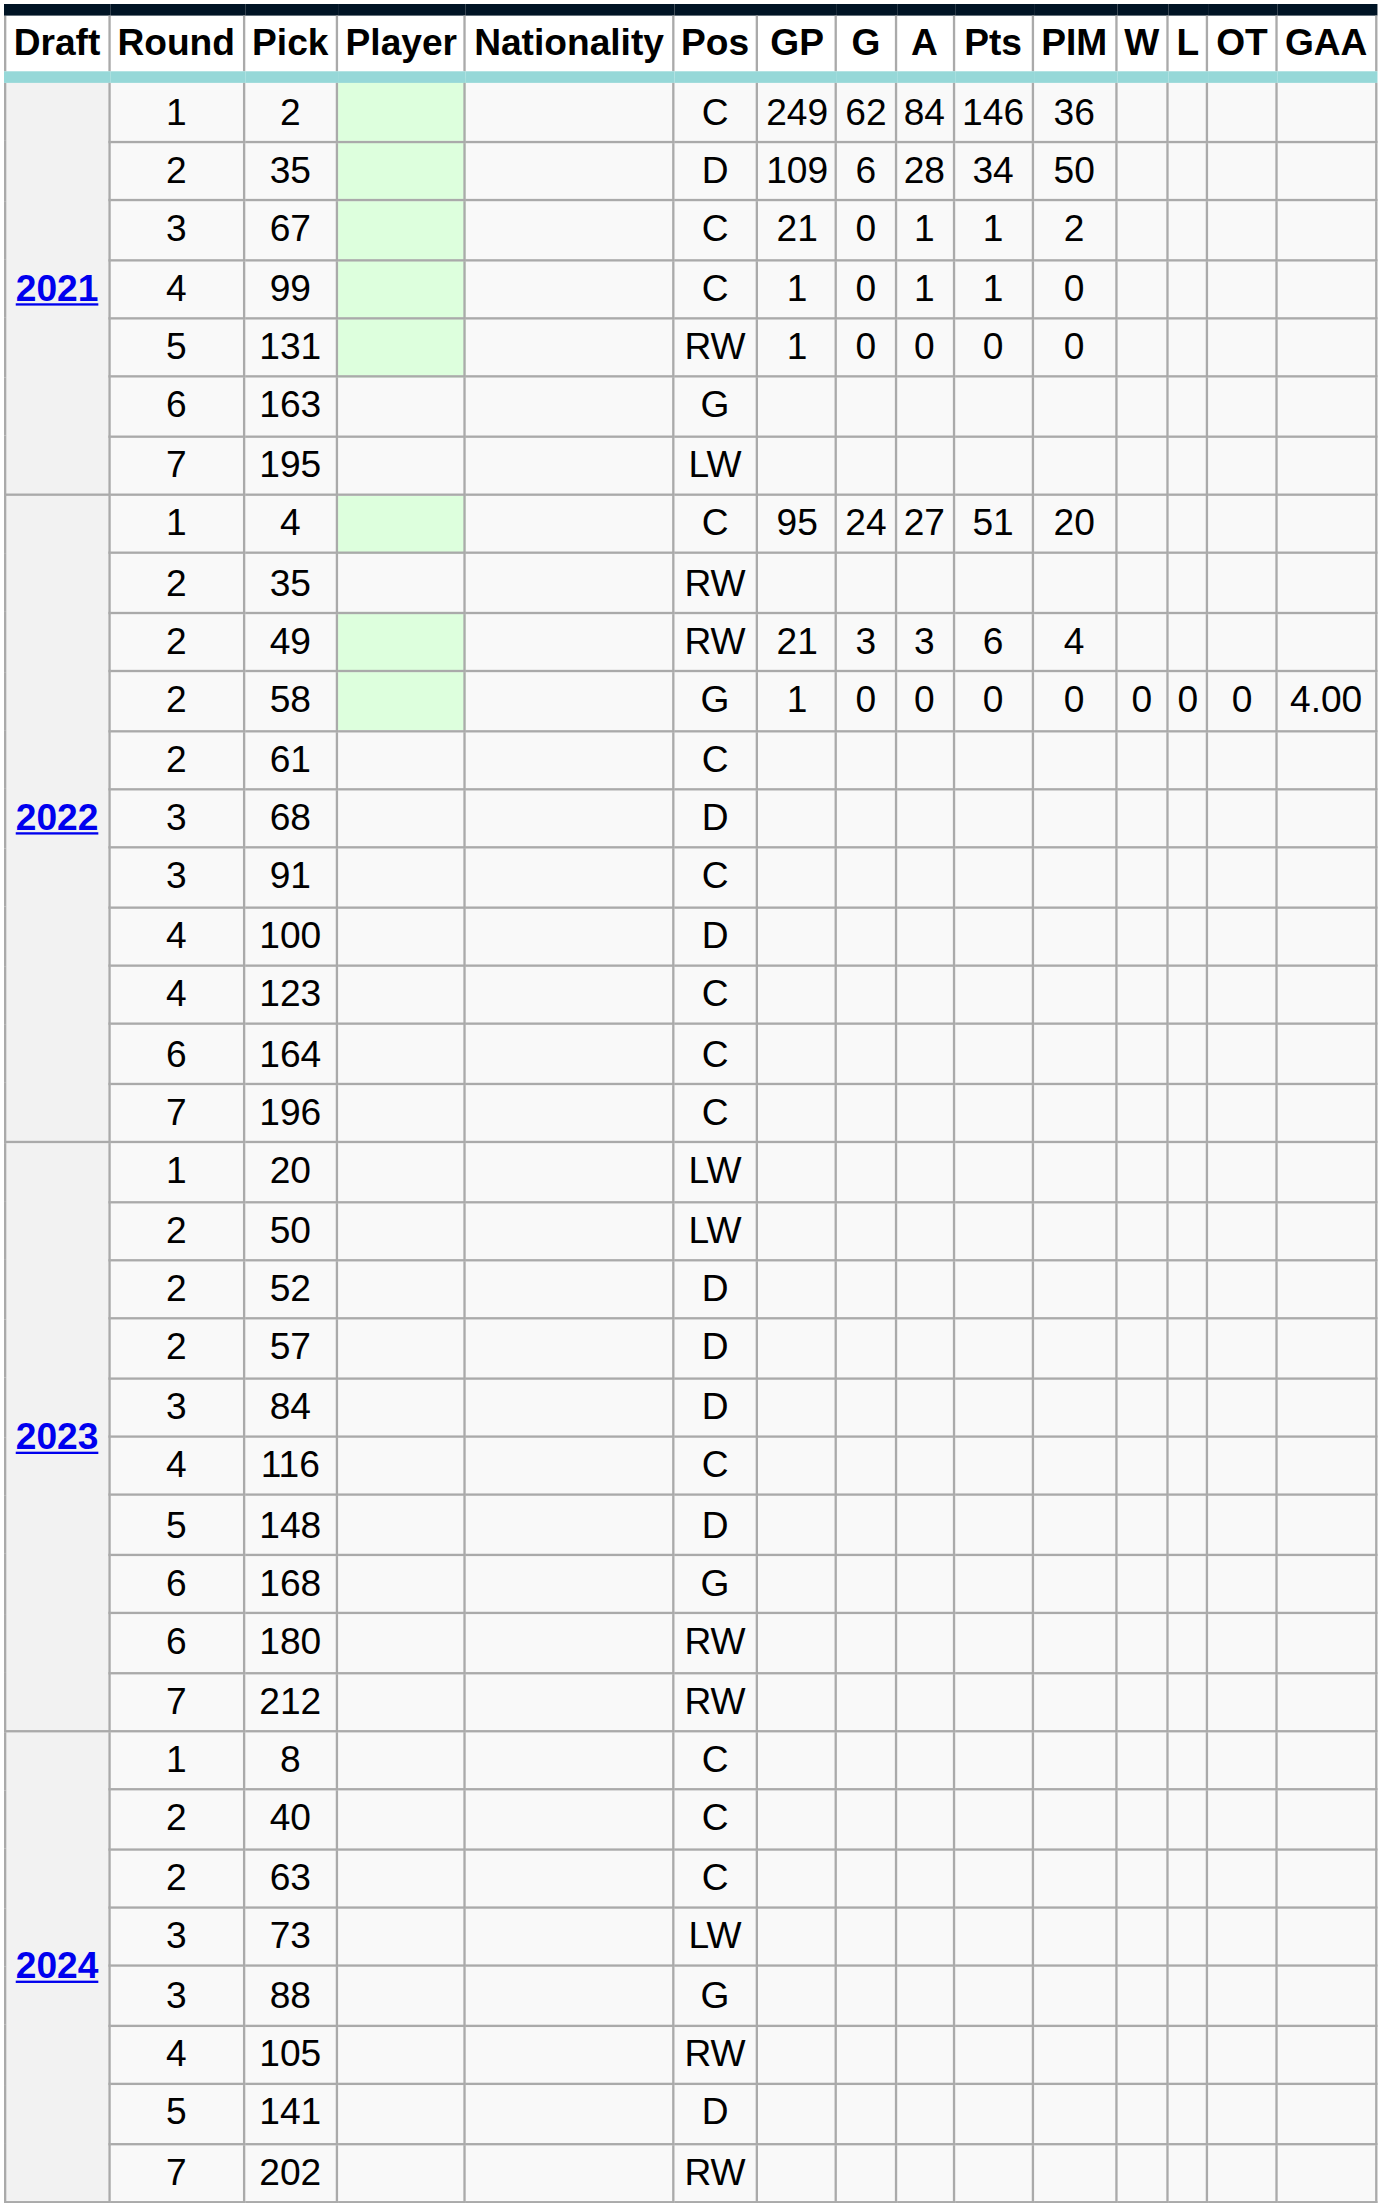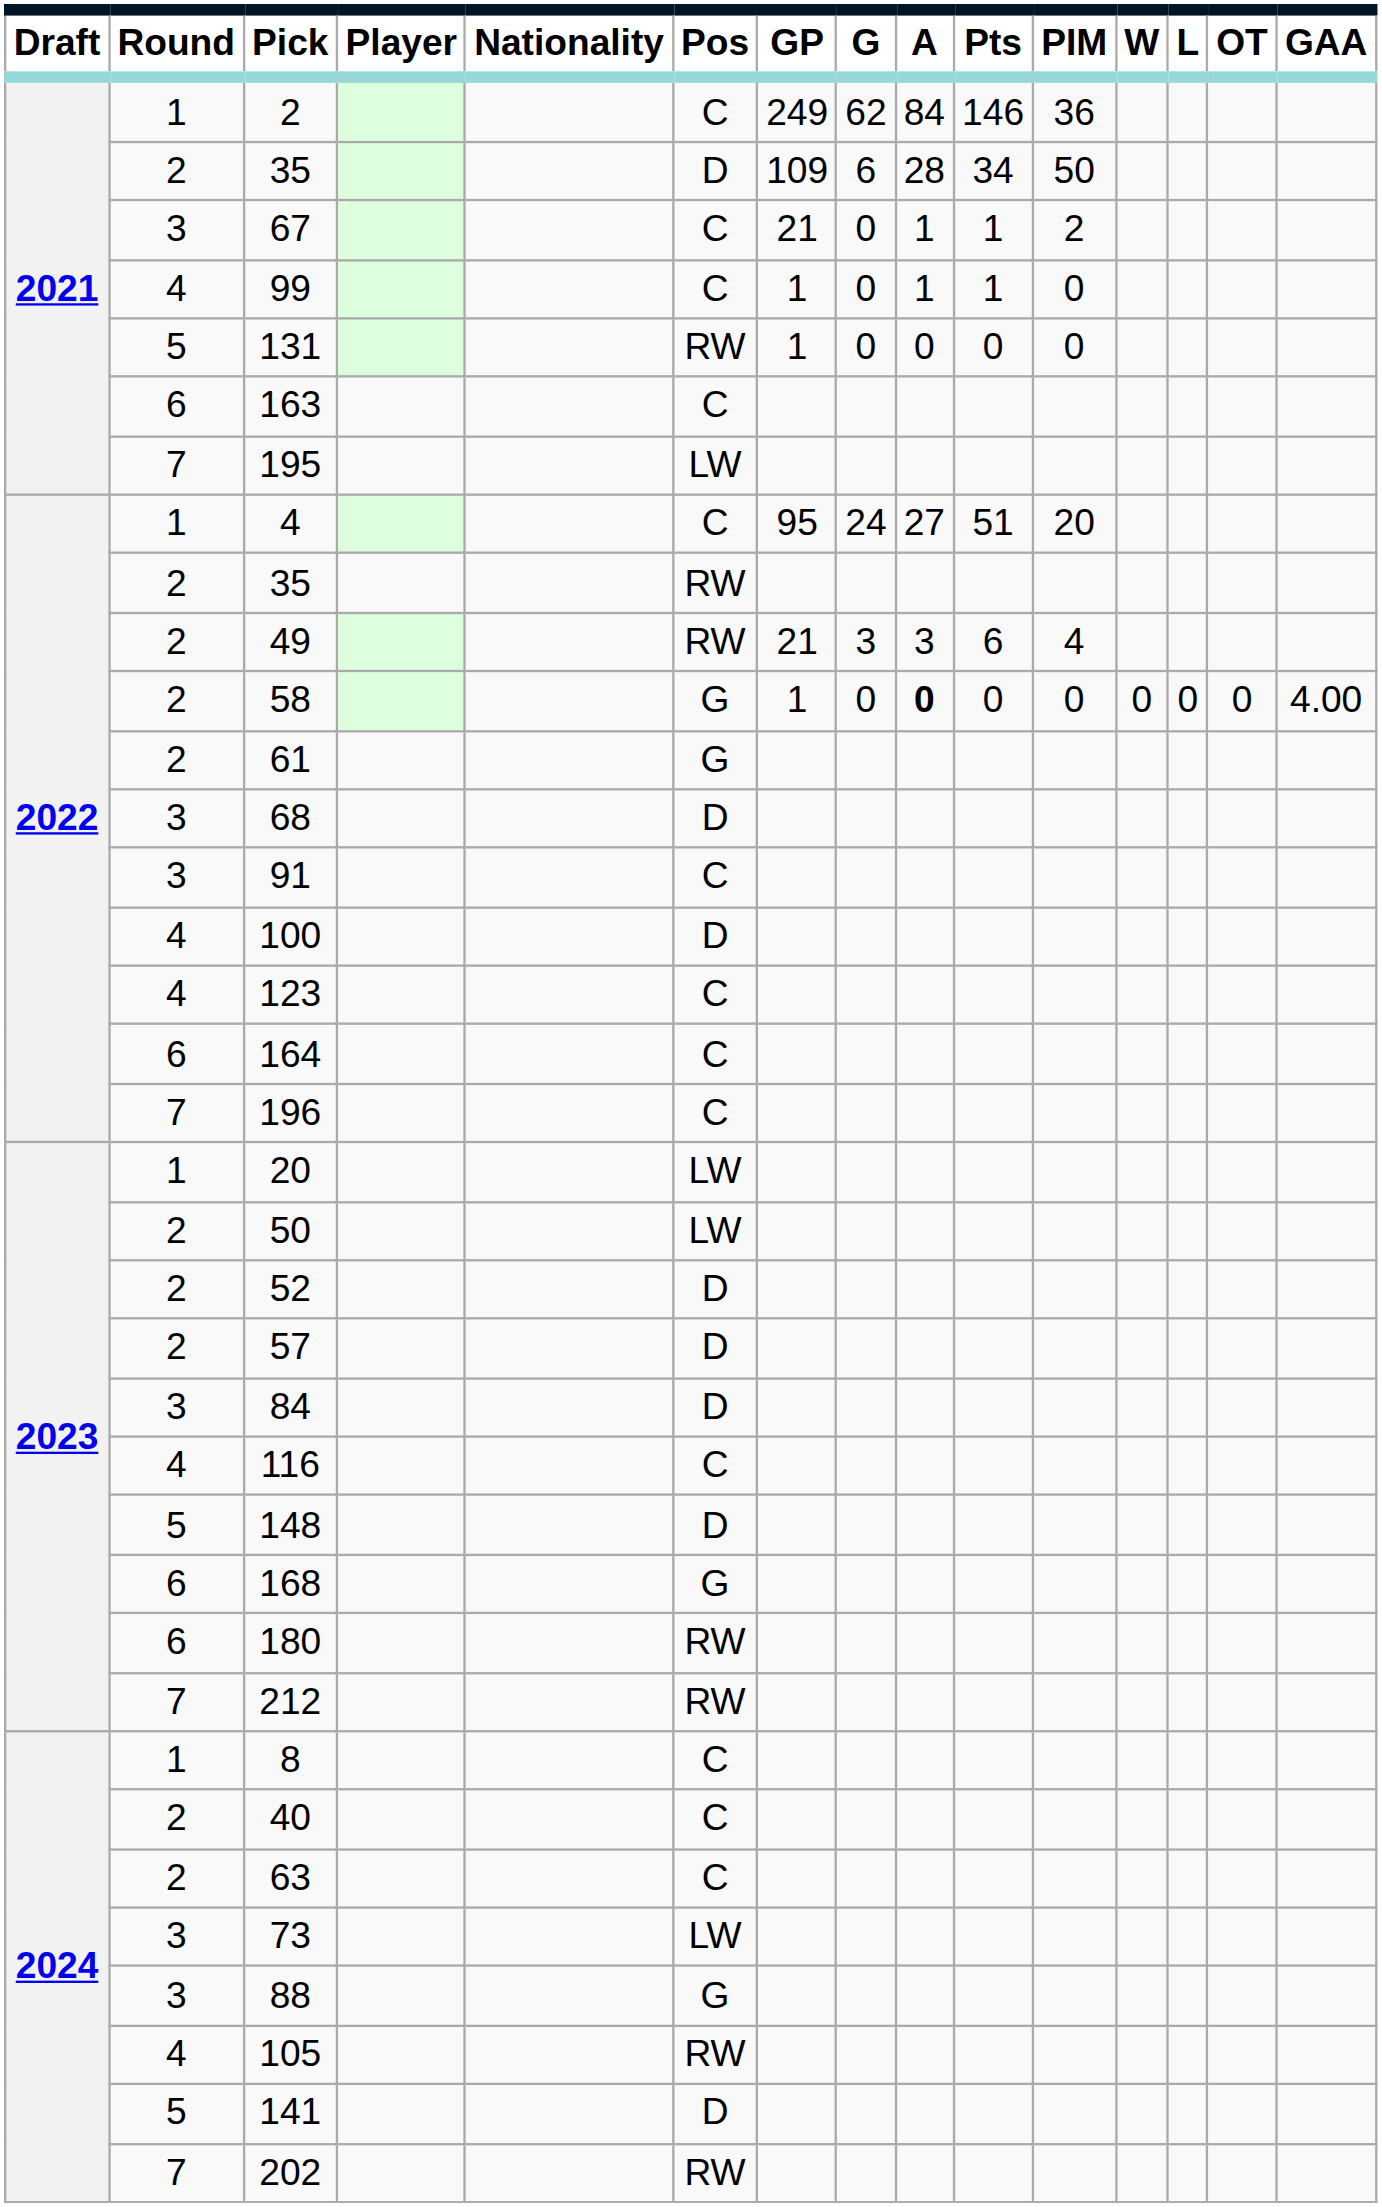163 | Pos: G -> C
58 | A: normal -> bold
61 | Pos: C -> G
